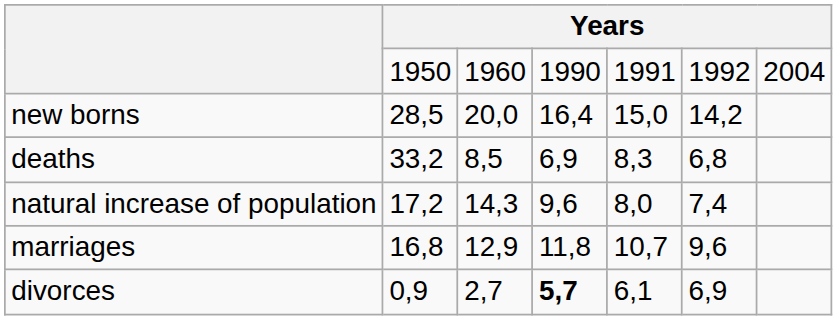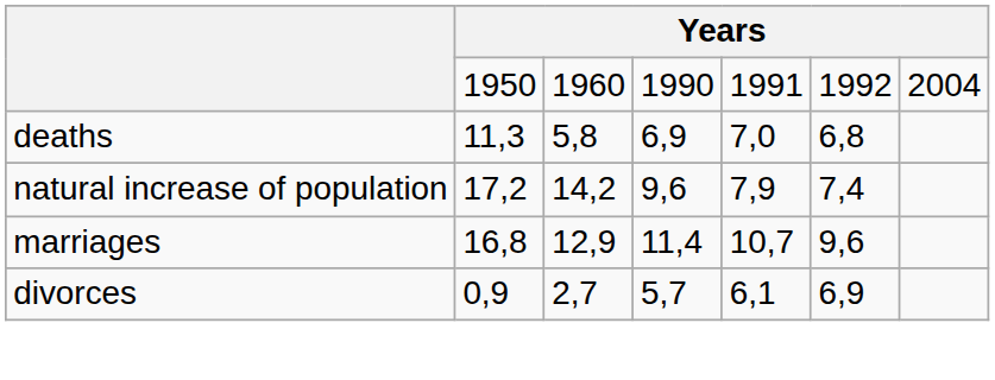- row: new borns | 28,5 | 20,0 | 16,4 | 15,0 | 14,2
deaths | column 2: 33,2 -> 11,3
deaths | column 3: 8,5 -> 5,8
deaths | column 5: 8,3 -> 7,0
natural increase of population | column 3: 14,3 -> 14,2
natural increase of population | column 5: 8,0 -> 7,9
marriages | column 4: 11,8 -> 11,4
divorces | column 4: bold -> normal
